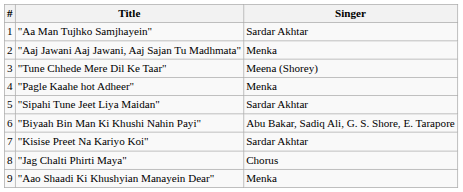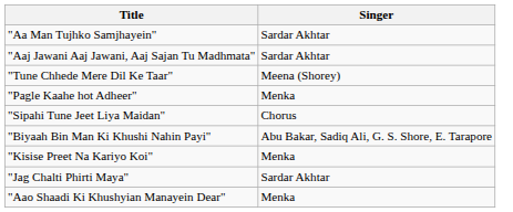- column: # | 1 | 2 | 3 | 4 | 5 | 6 | 7 | 8 | 9
"Aaj Jawani Aaj Jawani, Aaj Sajan Tu Madhmata" | Singer: Menka -> Sardar Akhtar
"Sipahi Tune Jeet Liya Maidan" | Singer: Sardar Akhtar -> Chorus
"Kisise Preet Na Kariyo Koi" | Singer: Sardar Akhtar -> Menka
"Jag Chalti Phirti Maya" | Singer: Chorus -> Sardar Akhtar
